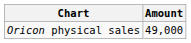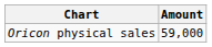Oricon physical sales | Amount: 49,000 -> 59,000
